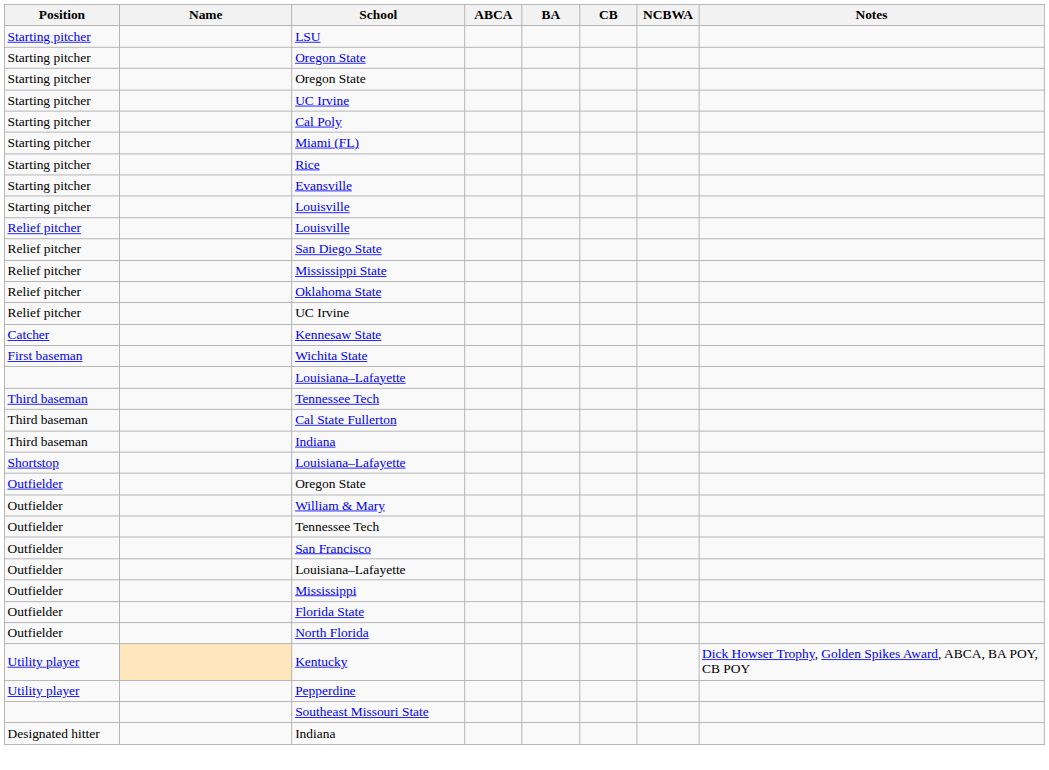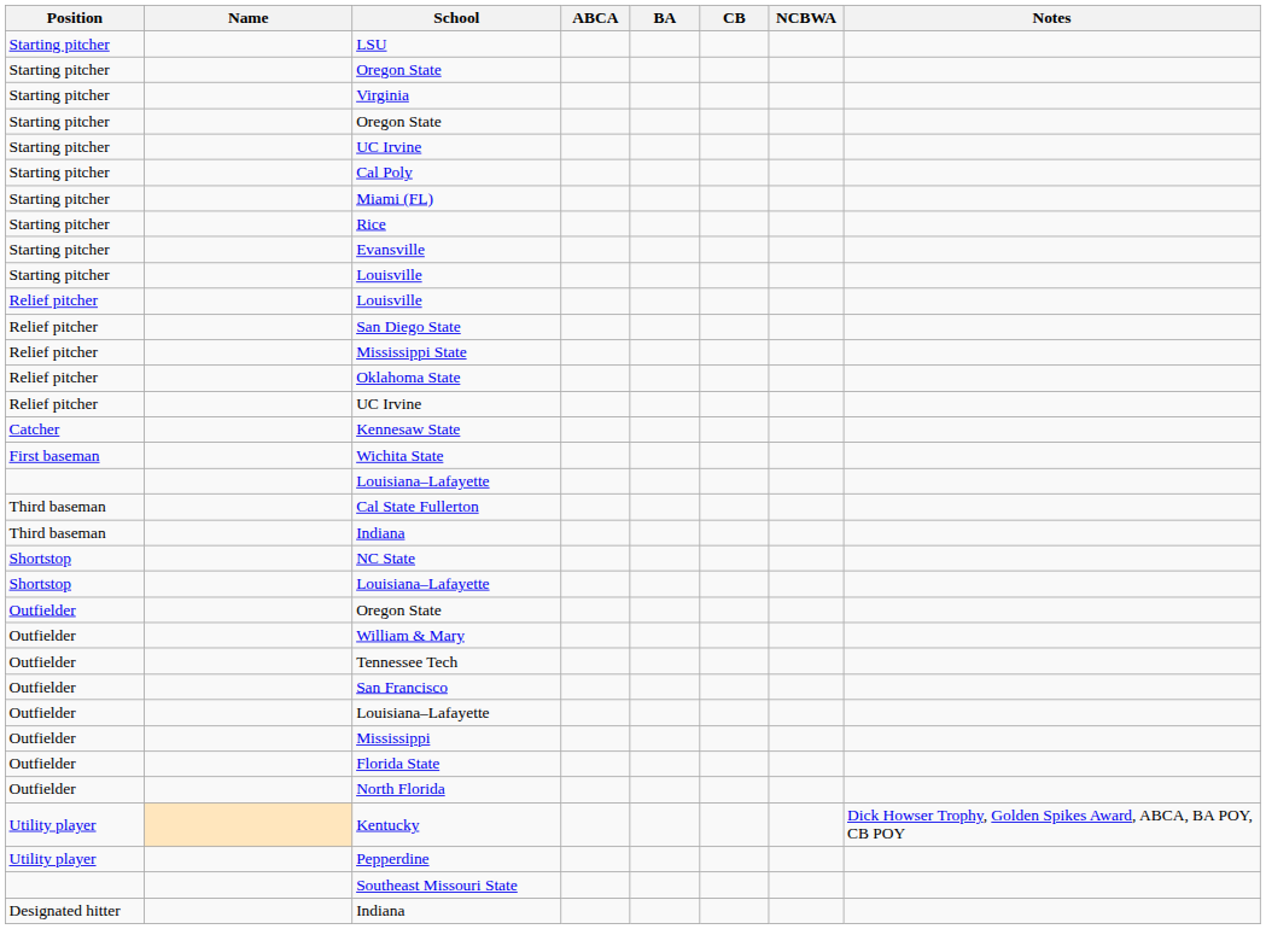+ row: Starting pitcher | Virginia
- row: Third baseman | Tennessee Tech
+ row: Shortstop | NC State
